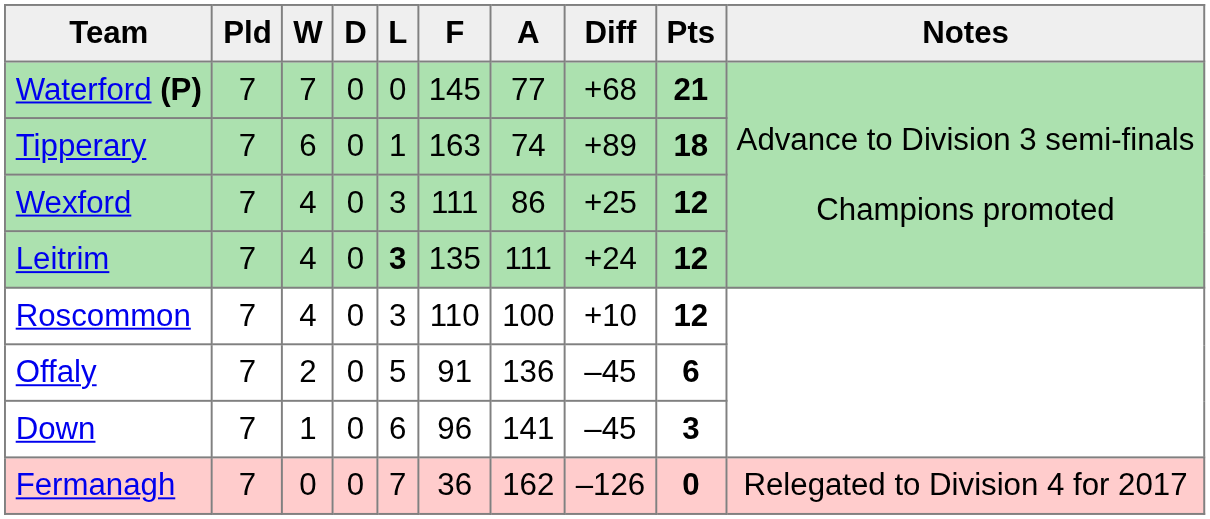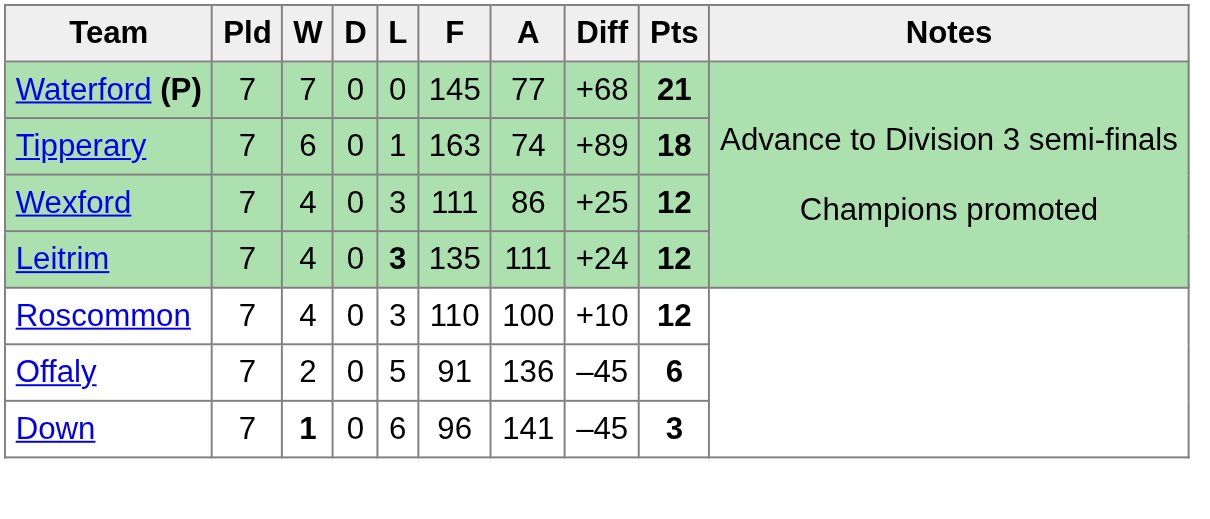Down | W: normal -> bold
- row: Fermanagh | 7 | 0 | 0 | 7 | 36 | 162 | –126 | 0 | Relegated to Division 4 for 2017
